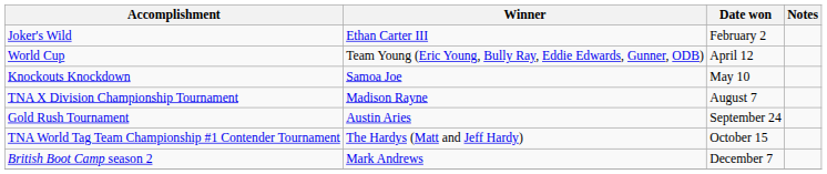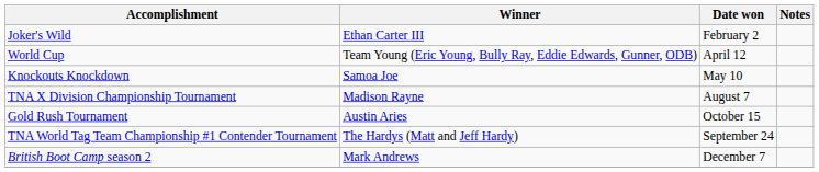Gold Rush Tournament | Date won: September 24 -> October 15
TNA World Tag Team Championship #1 Contender Tournament | Date won: October 15 -> September 24
